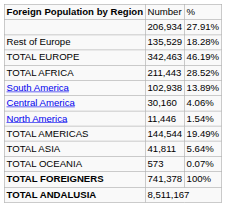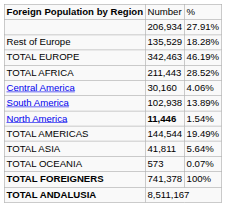rows swapped: South America <-> Central America
North America | column 2: normal -> bold
